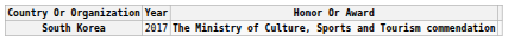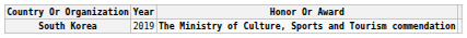South Korea | Year: 2017 -> 2019
